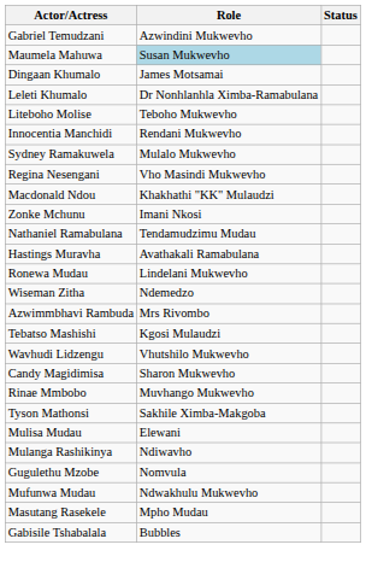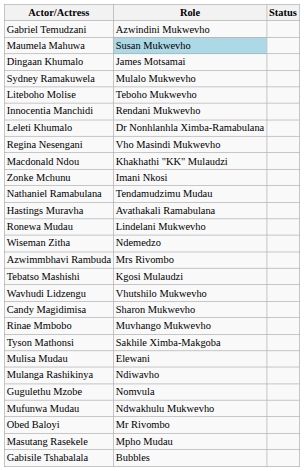rows swapped: Leleti Khumalo <-> Sydney Ramakuwela
+ row: Obed Baloyi | Mr Rivombo
